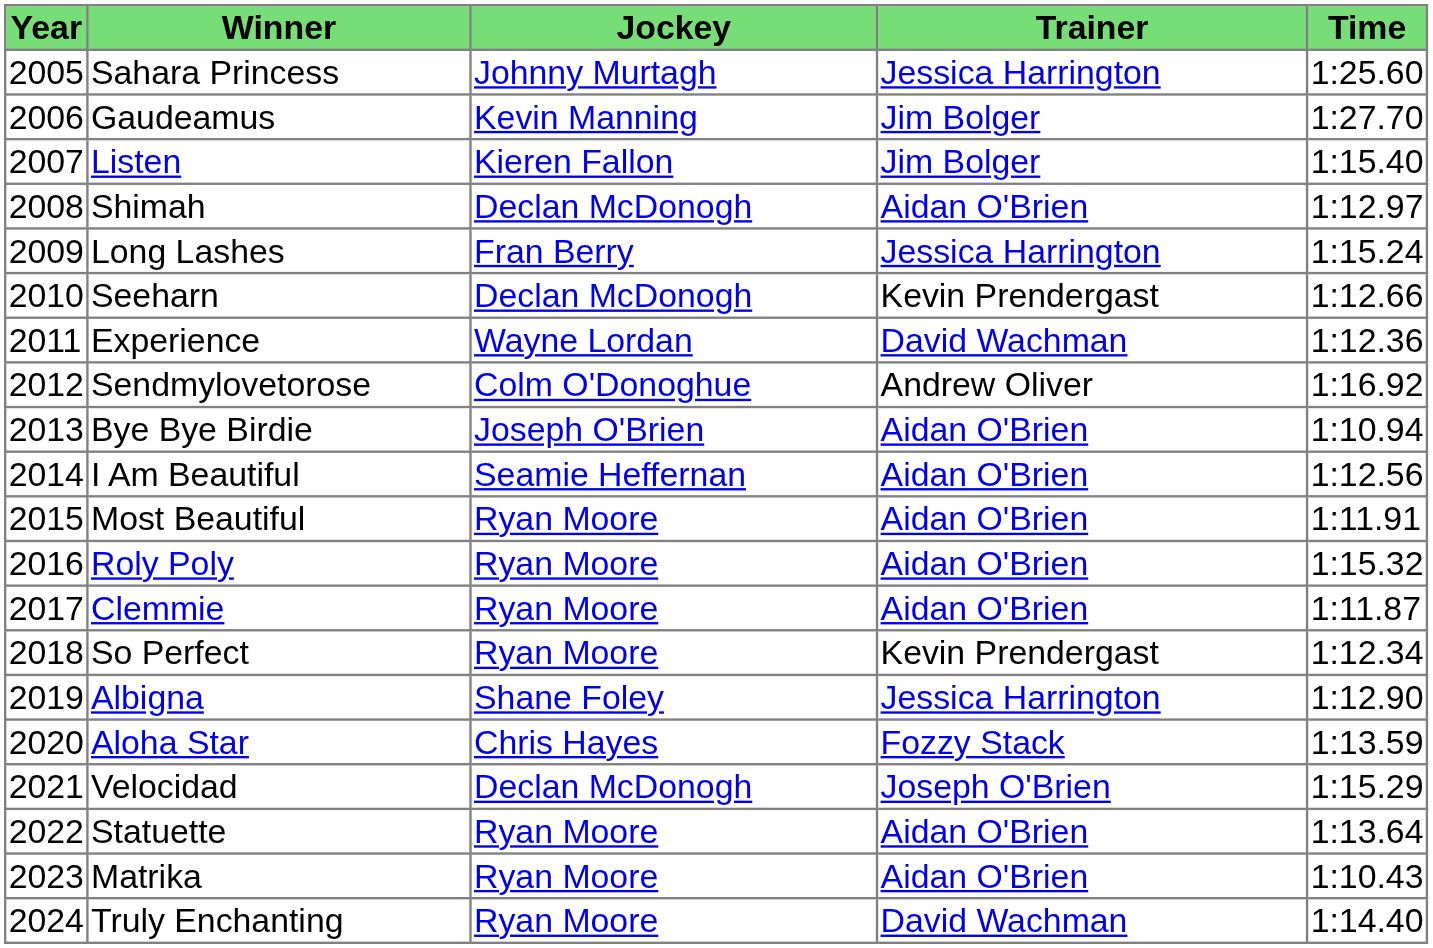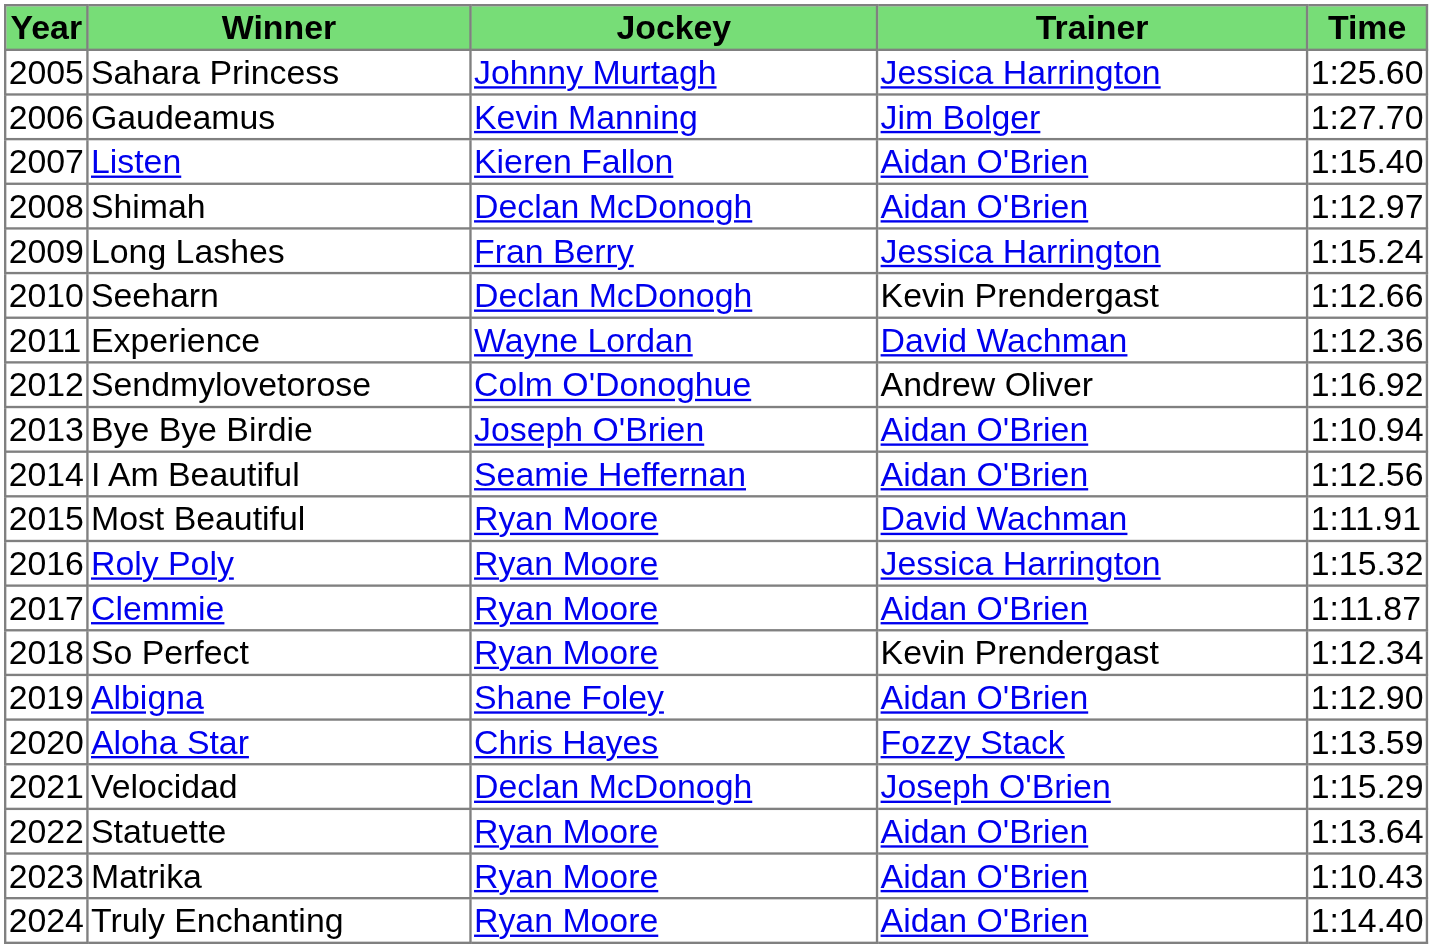Listen | Trainer: Jim Bolger -> Aidan O'Brien
Most Beautiful | Trainer: Aidan O'Brien -> David Wachman
Roly Poly | Trainer: Aidan O'Brien -> Jessica Harrington
Albigna | Trainer: Jessica Harrington -> Aidan O'Brien
Truly Enchanting | Trainer: David Wachman -> Aidan O'Brien
